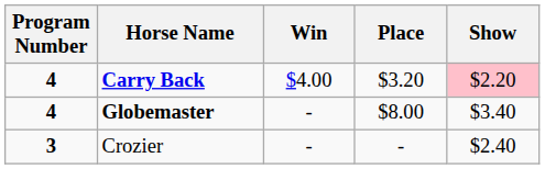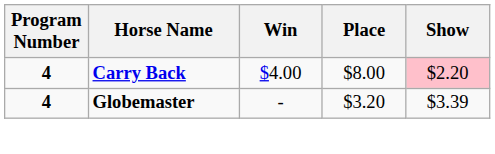Carry Back | Place: $3.20 -> $8.00
Globemaster | Place: $8.00 -> $3.20
Globemaster | Show: $3.40 -> $3.39
- row: 3 | Crozier | - | - | $2.40
